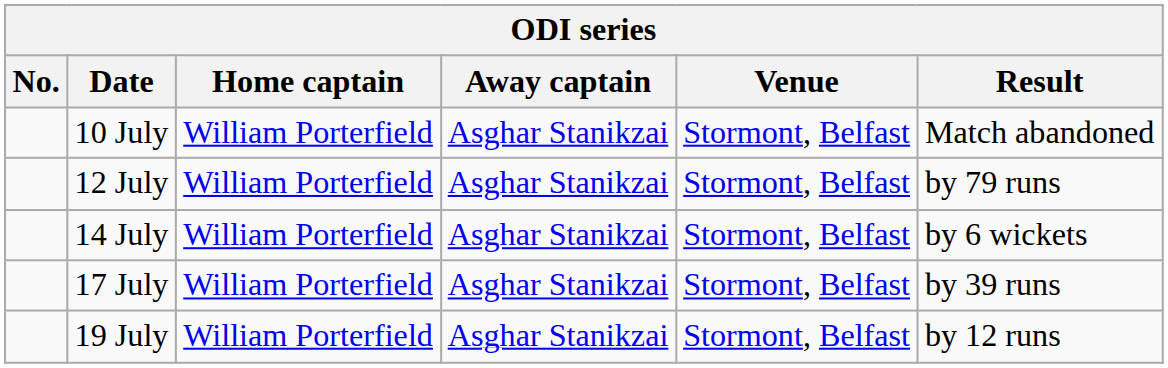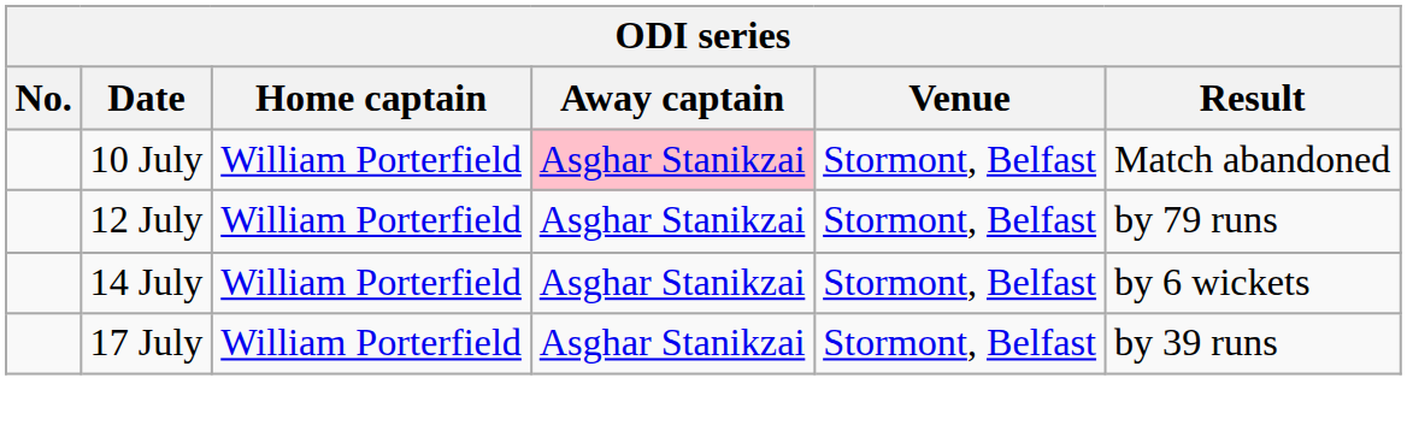10 July | Away captain: no background -> pink background
- row: 19 July | William Porterfield | Asghar Stanikzai | Stormont, Belfast | by 12 runs
